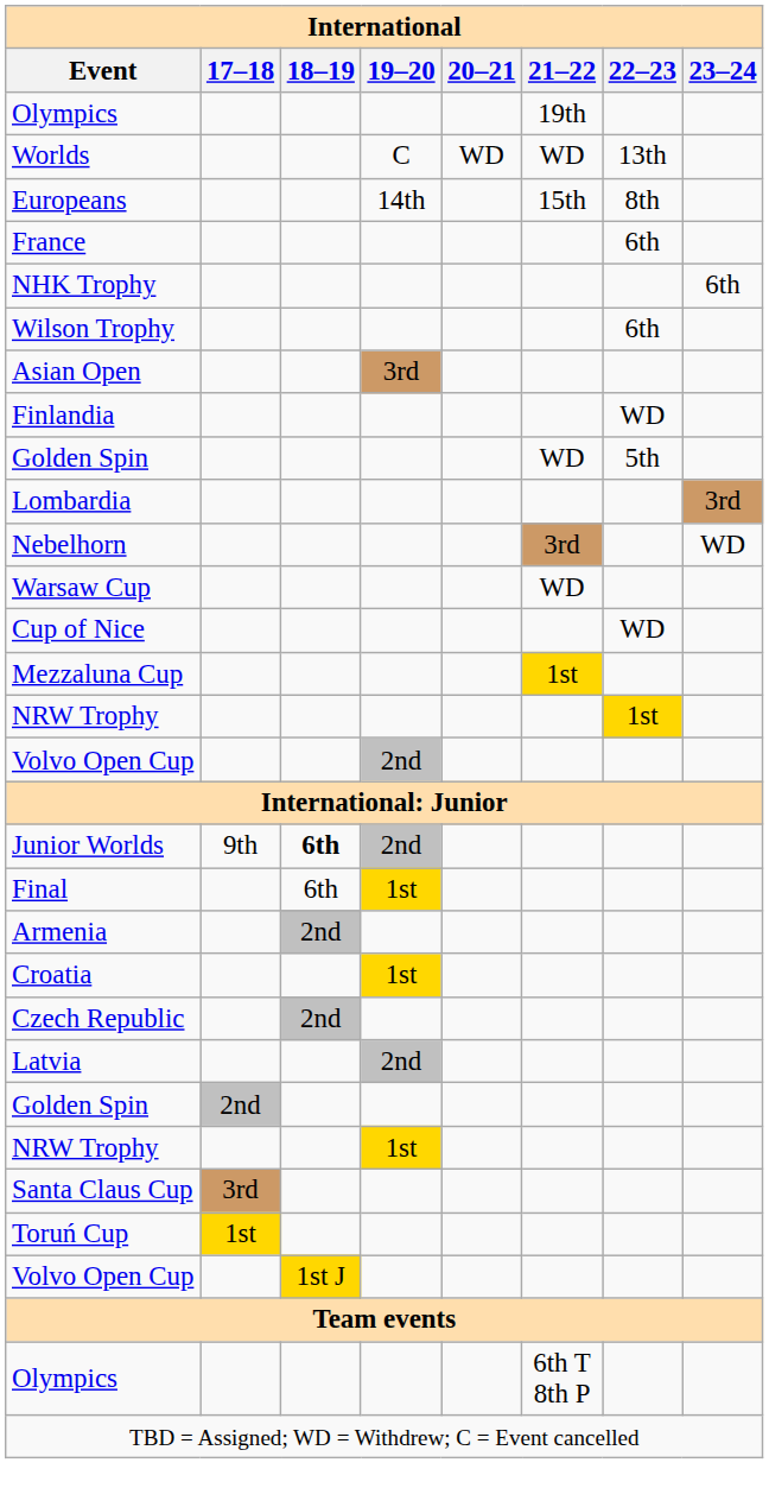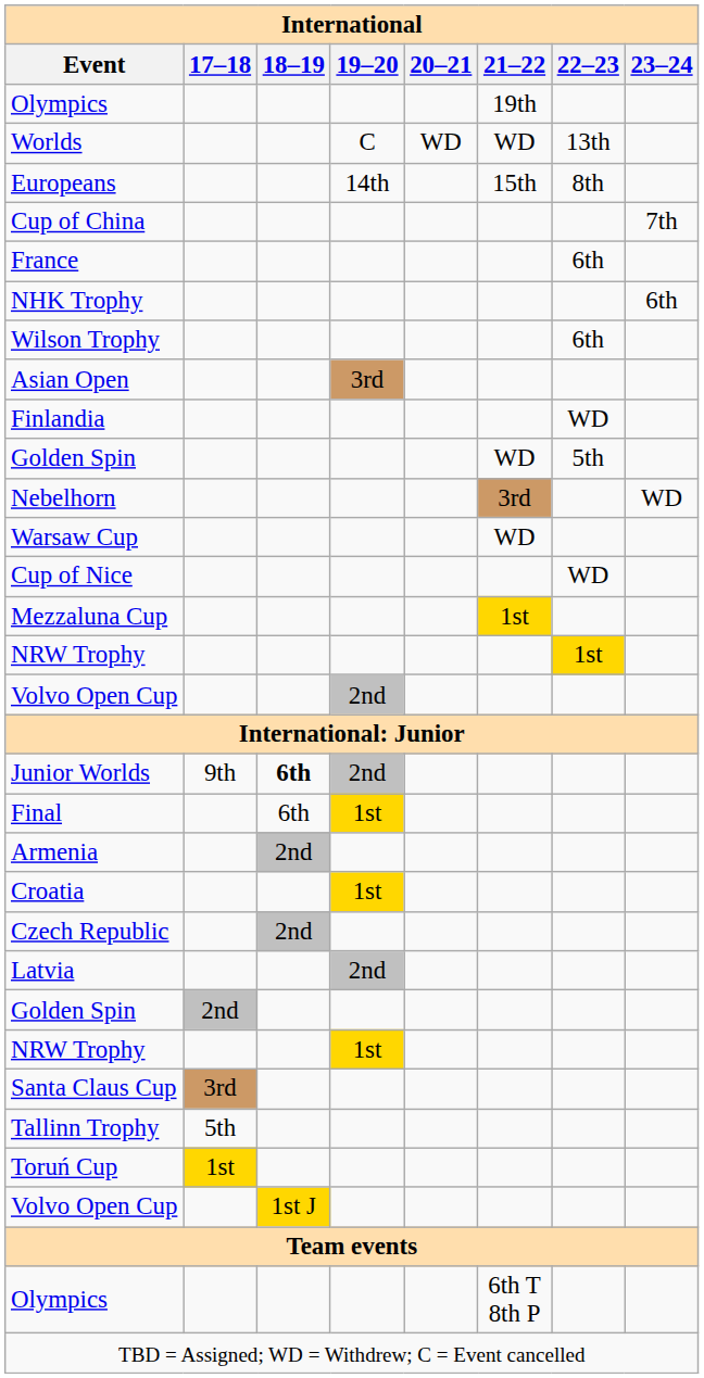+ row: Cup of China | 7th
- row: Lombardia | 3rd
+ row: Tallinn Trophy | 5th
